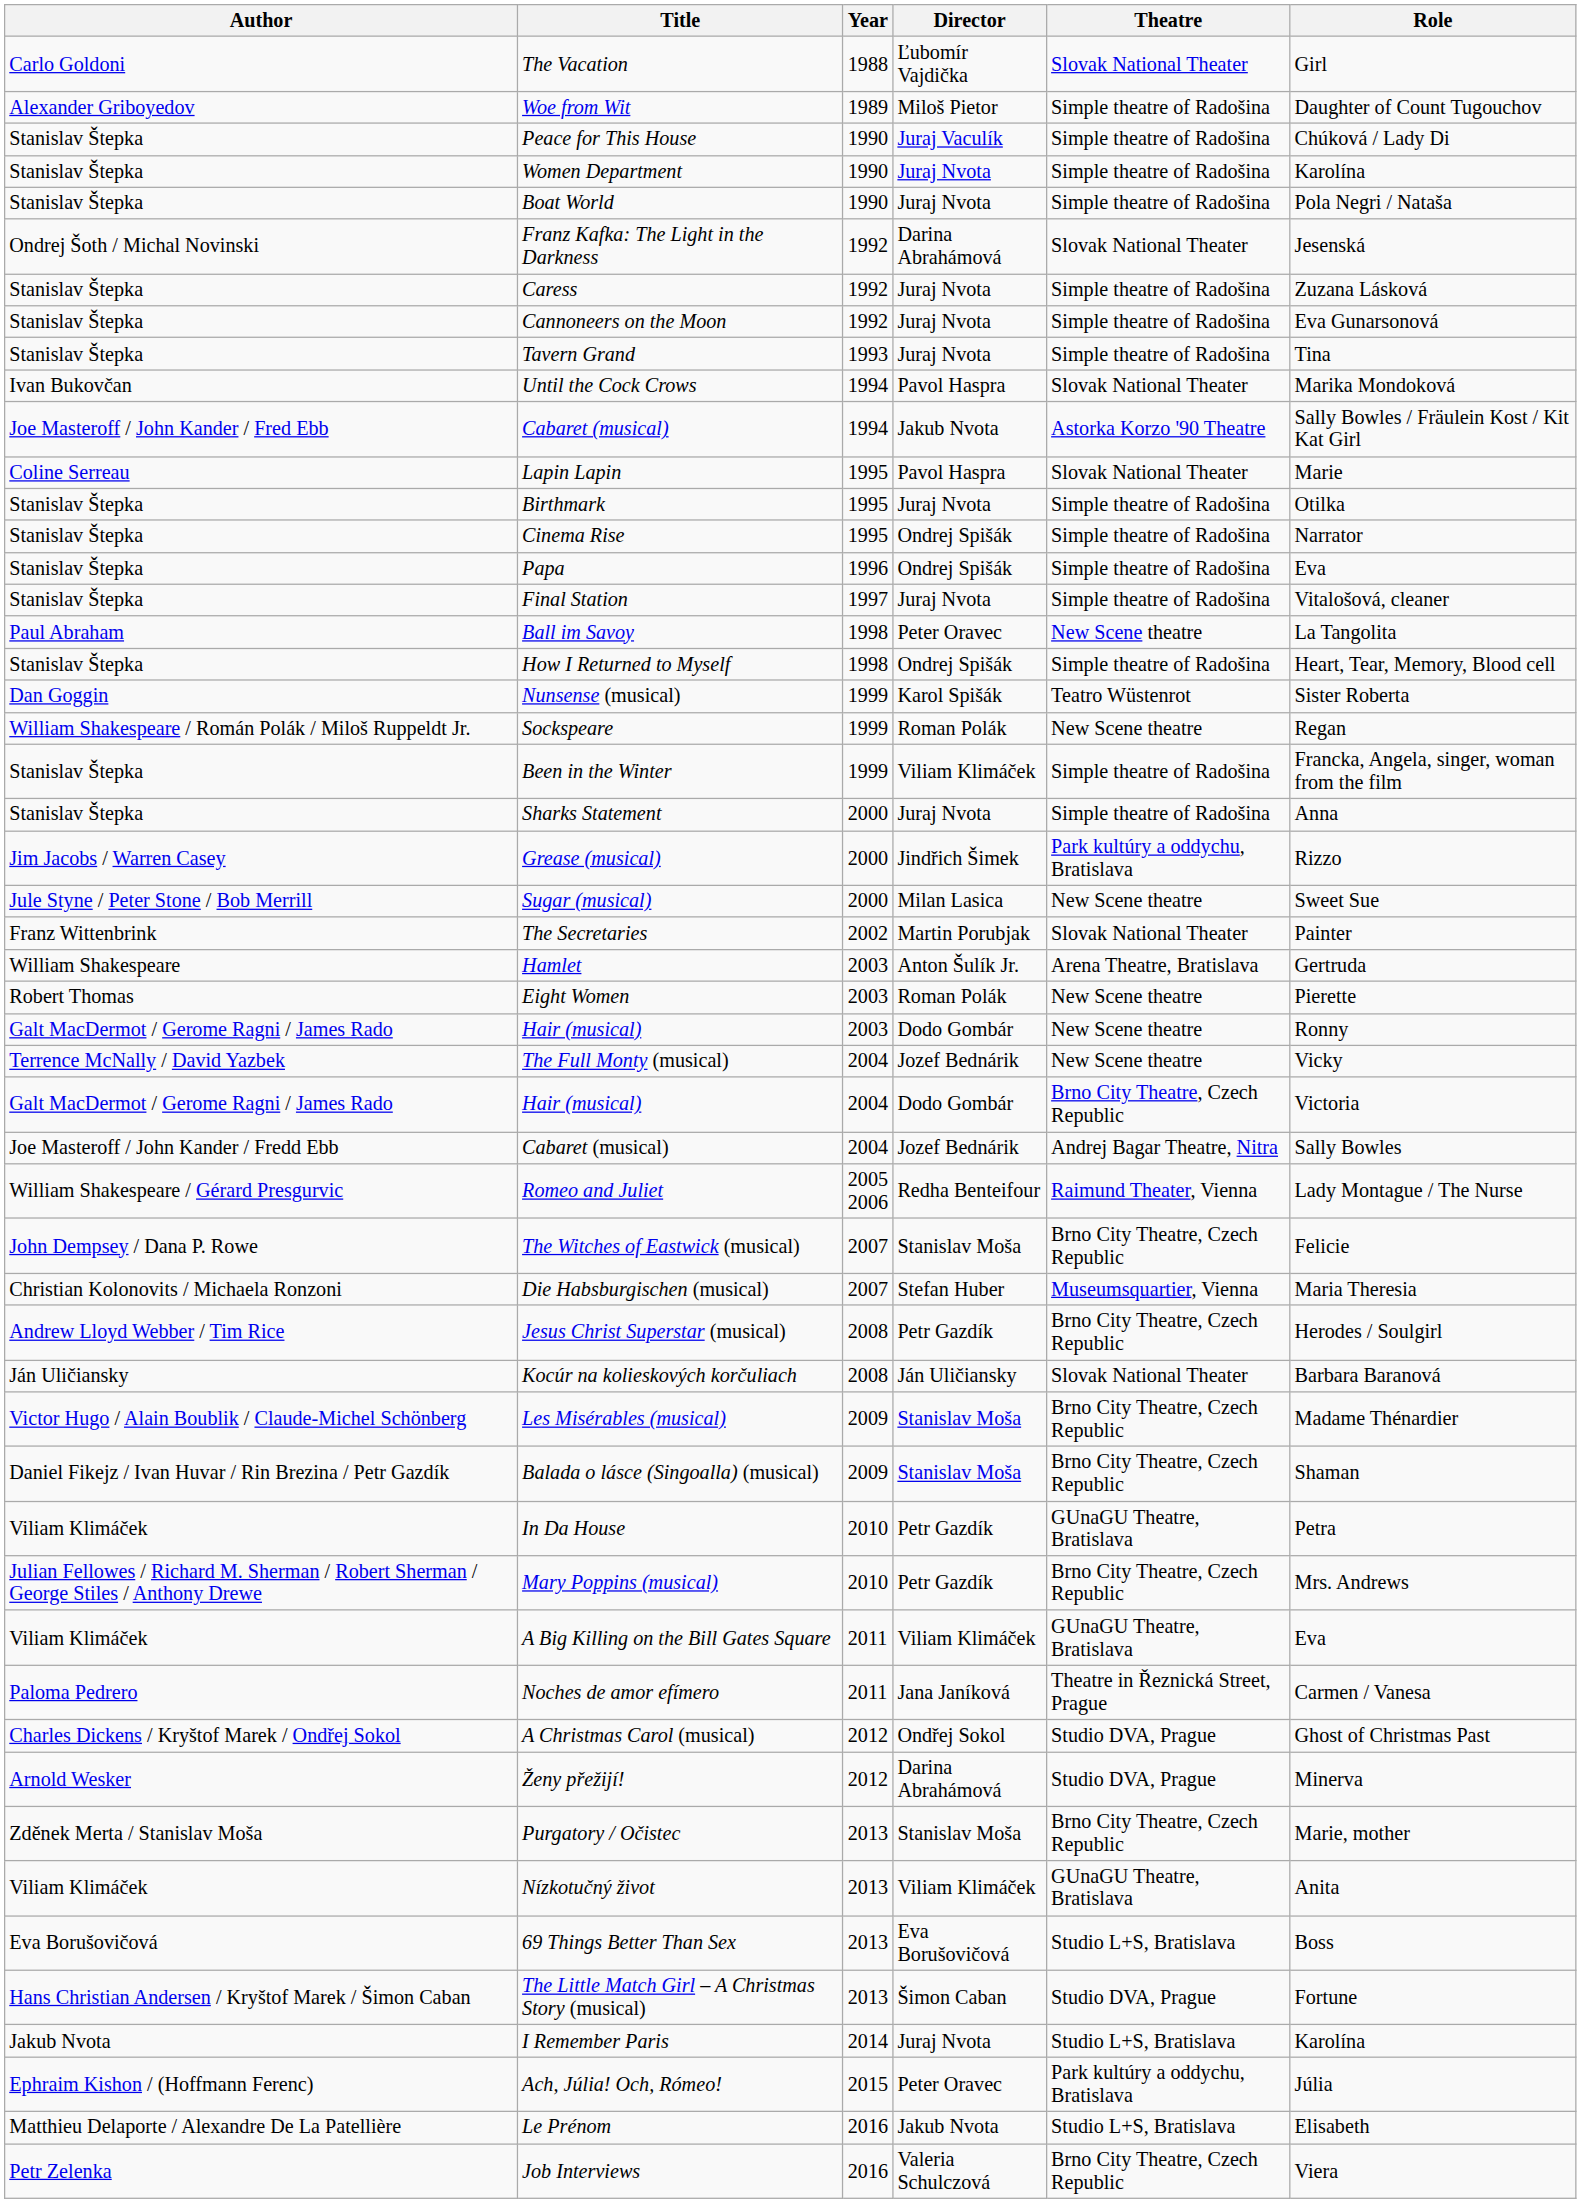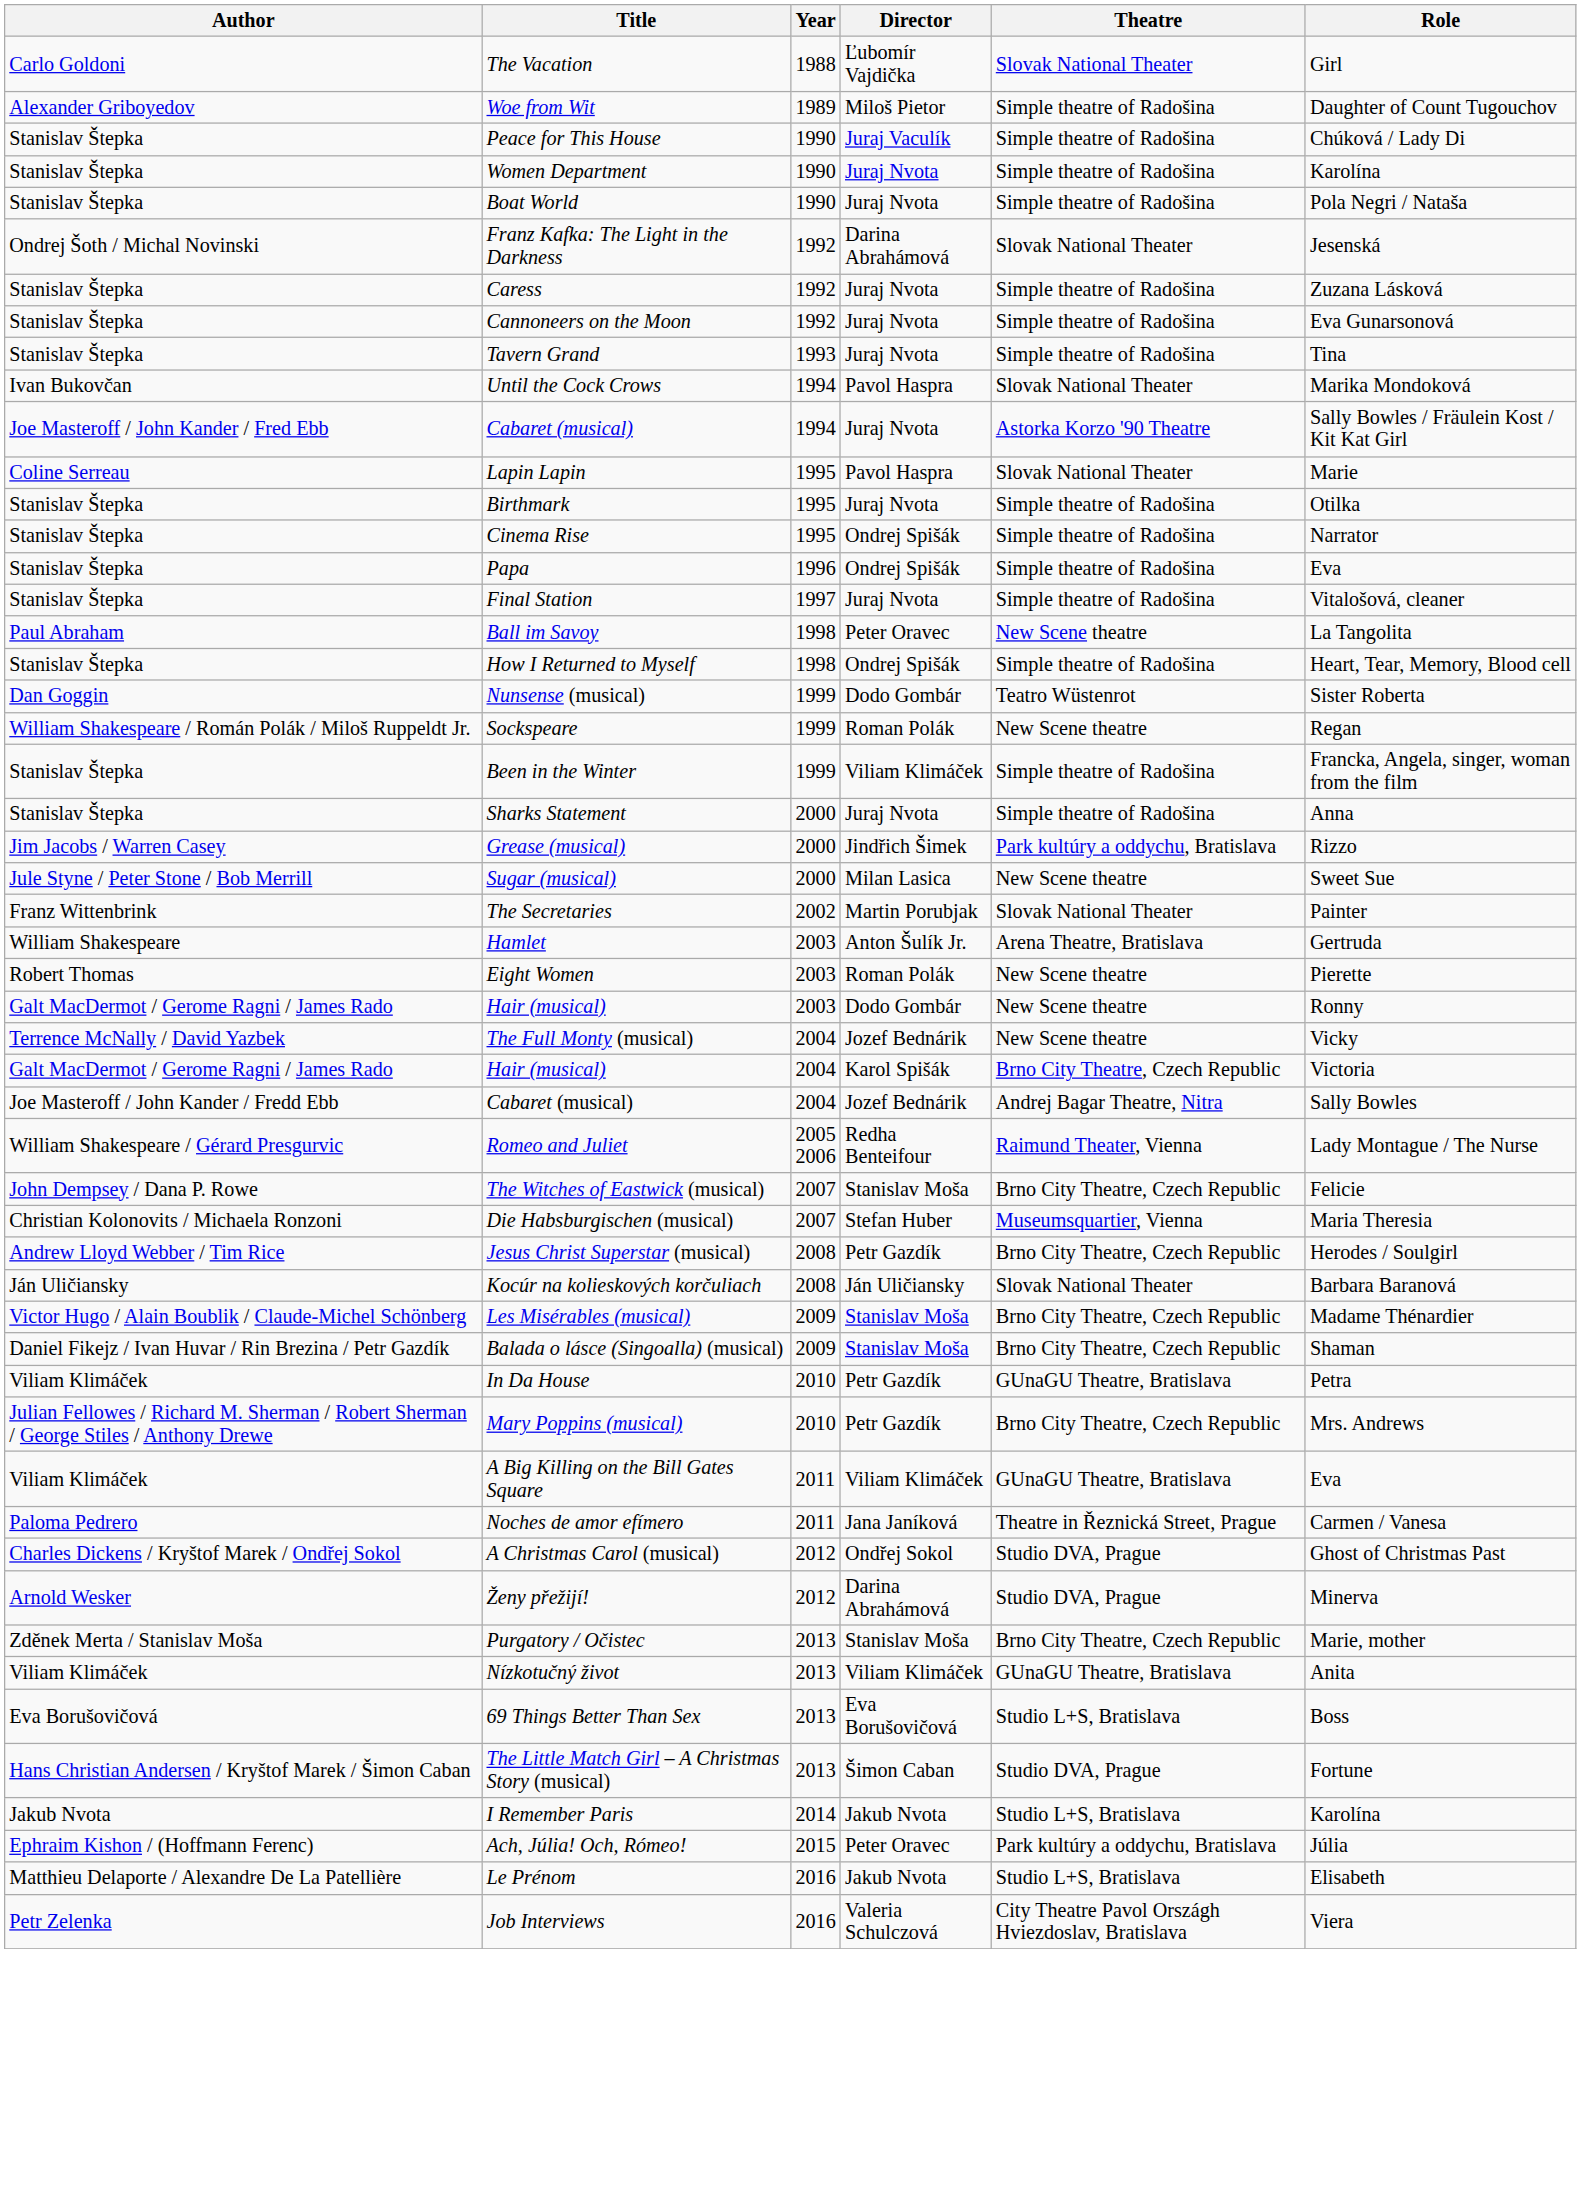Cabaret (musical) / 1994 | Director: Jakub Nvota -> Juraj Nvota
Nunsense (musical) | Director: Karol Spišák -> Dodo Gombár
Hair (musical) / 2004 | Director: Dodo Gombár -> Karol Spišák
I Remember Paris | Director: Juraj Nvota -> Jakub Nvota
Job Interviews | Theatre: Brno City Theatre, Czech Republic -> City Theatre Pavol Országh Hviezdoslav, Bratislava
